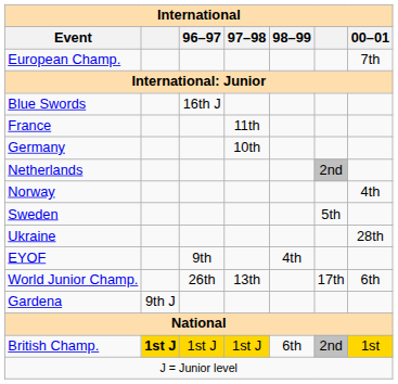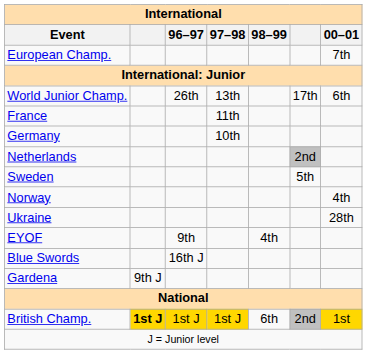rows swapped: World Junior Champ. <-> Blue Swords
rows swapped: Norway <-> Sweden
